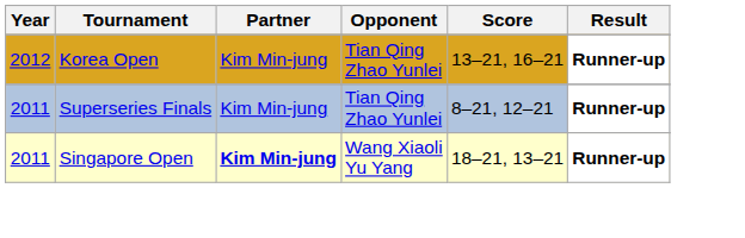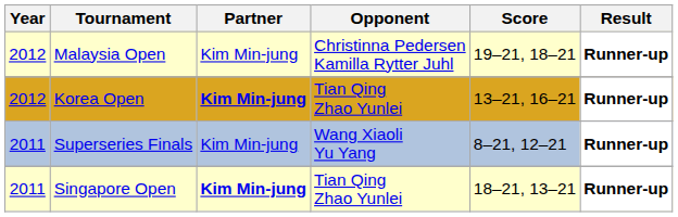+ row: 2012 | Malaysia Open | Kim Min-jung | Christinna Pedersen Kamilla Rytter Juhl | 19–21, 18–21 | Runner-up
Korea Open | Partner: normal -> bold
Superseries Finals | Opponent: Tian Qing Zhao Yunlei -> Wang Xiaoli Yu Yang
Singapore Open | Opponent: Wang Xiaoli Yu Yang -> Tian Qing Zhao Yunlei
